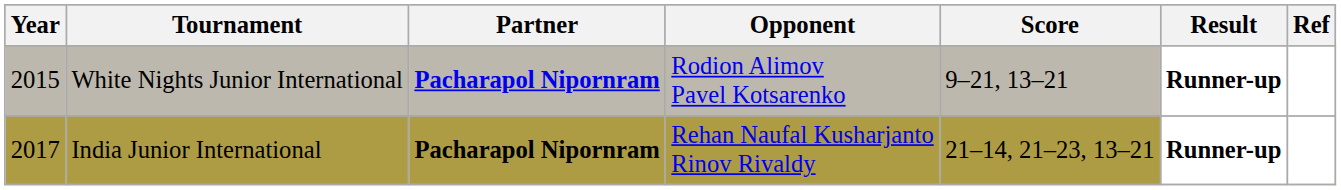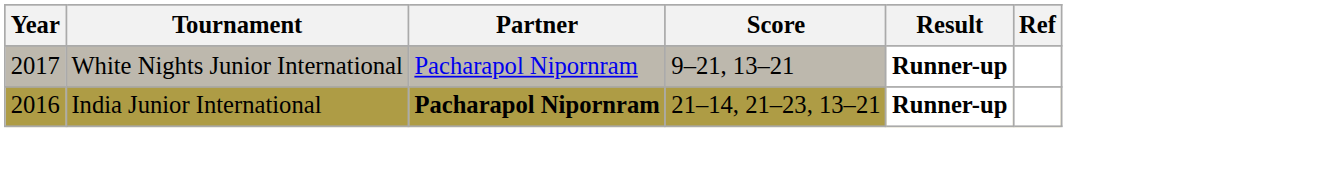- column: Opponent | Rodion Alimov Pavel Kotsarenko | Rehan Naufal Kusharjanto Rinov Rivaldy
White Nights Junior International | Year: 2015 -> 2017
White Nights Junior International | Partner: bold -> normal
India Junior International | Year: 2017 -> 2016
